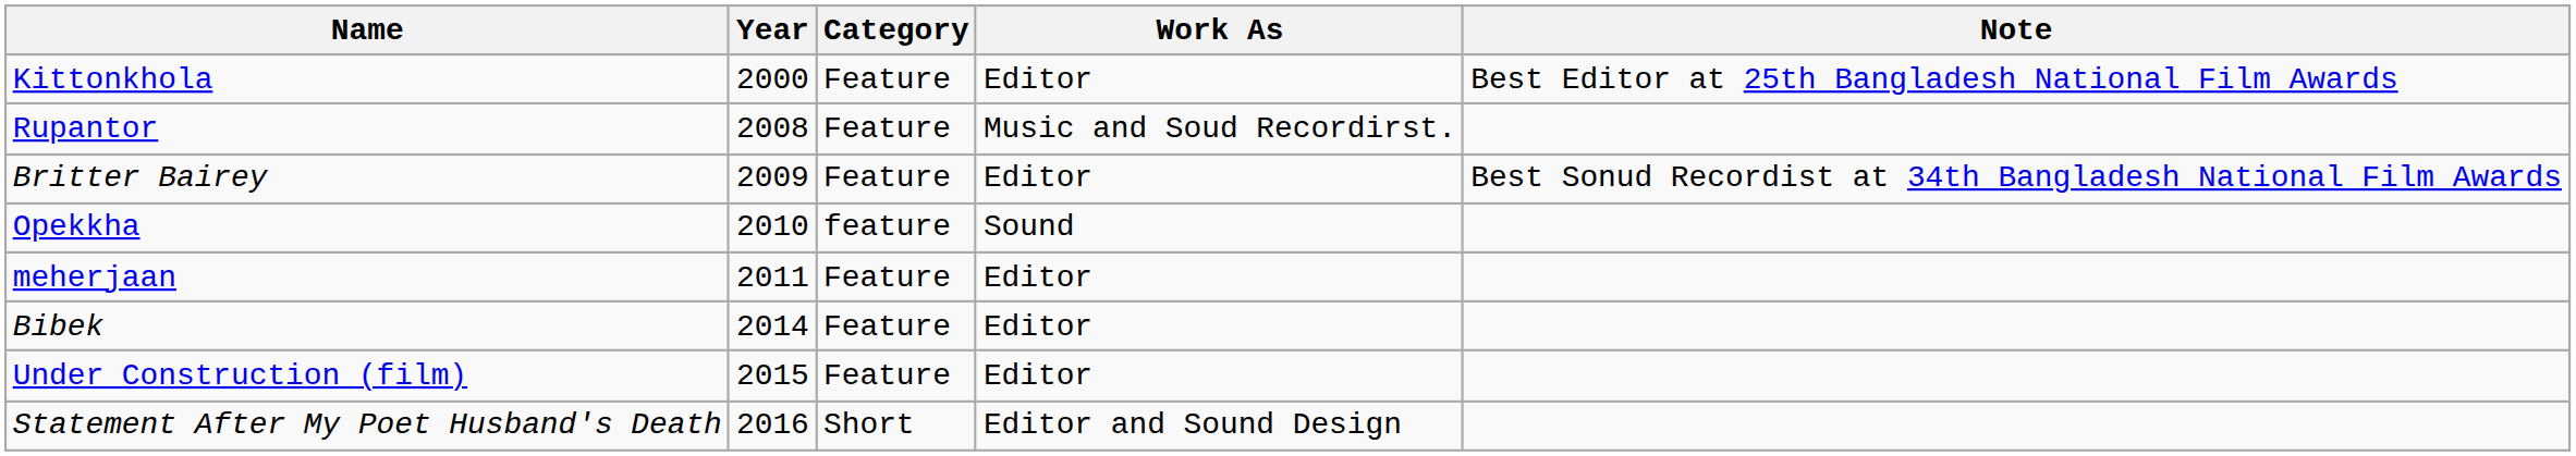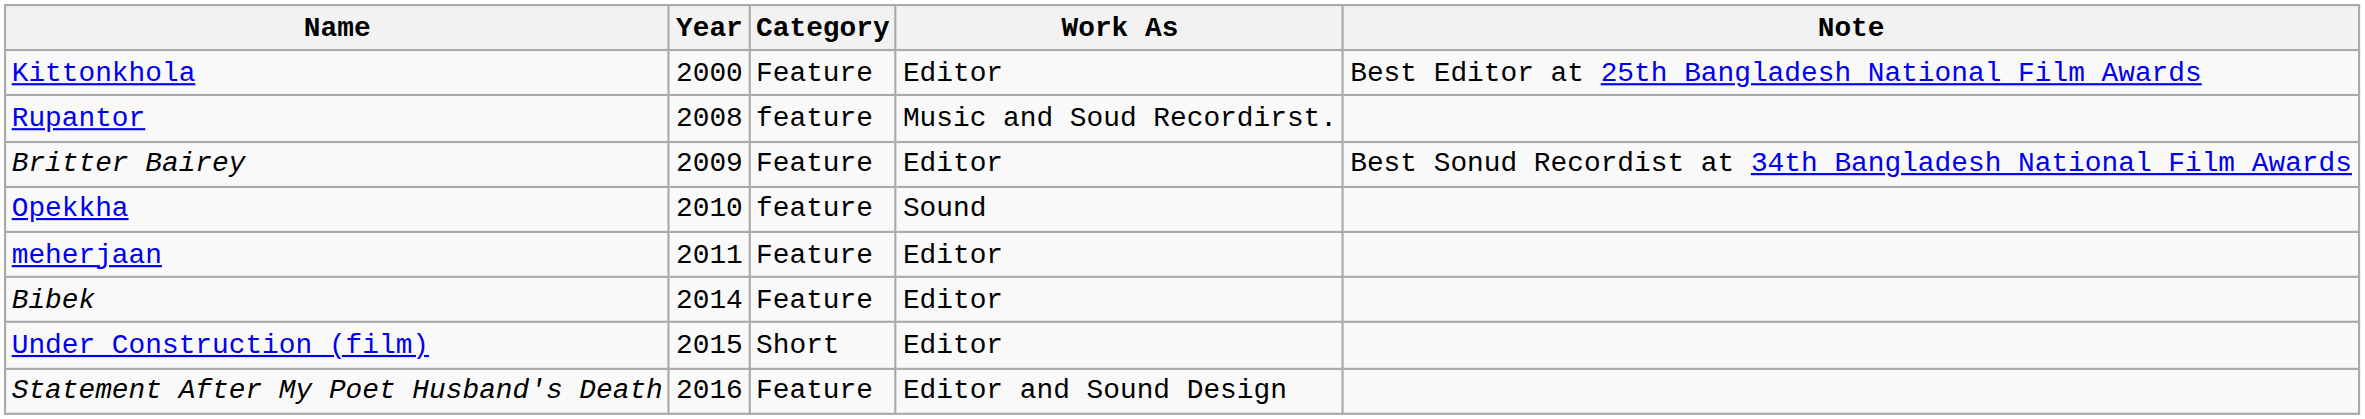Rupantor | Category: Feature -> feature
Under Construction (film) | Category: Feature -> Short
Statement After My Poet Husband's Death | Category: Short -> Feature
